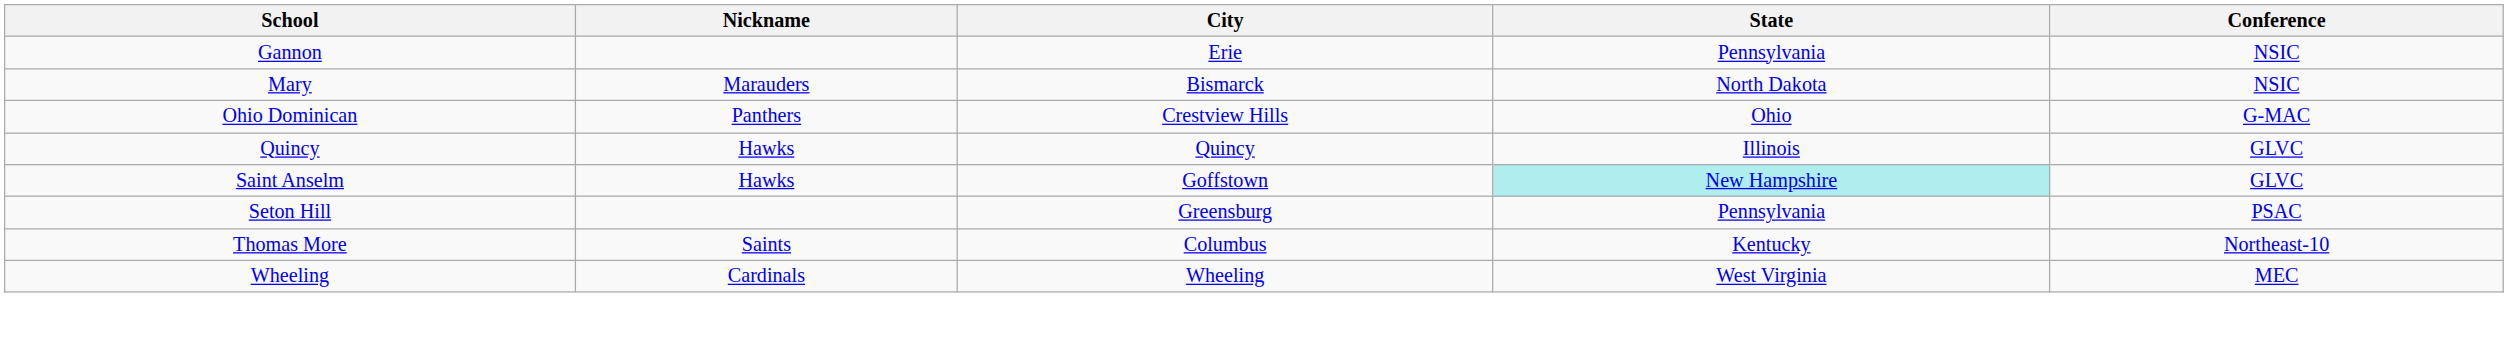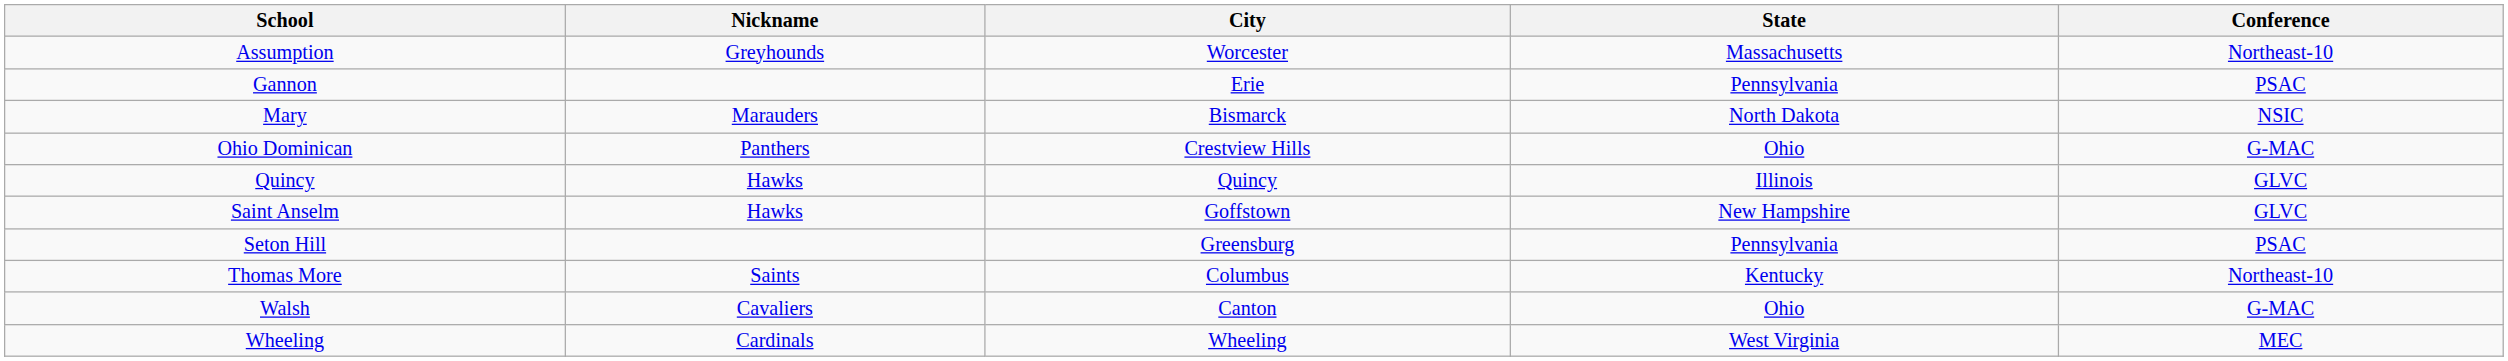+ row: Assumption | Greyhounds | Worcester | Massachusetts | Northeast-10
Gannon | Conference: NSIC -> PSAC
Saint Anselm | State: paleturquoise background -> no background
+ row: Walsh | Cavaliers | Canton | Ohio | G-MAC
